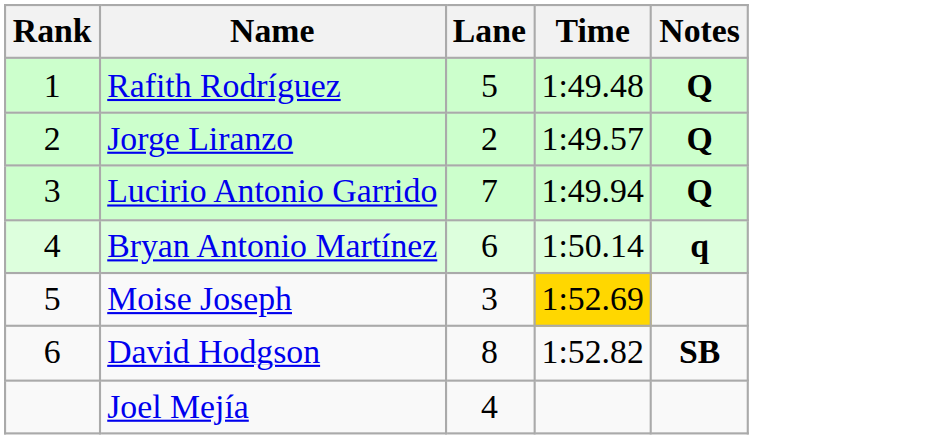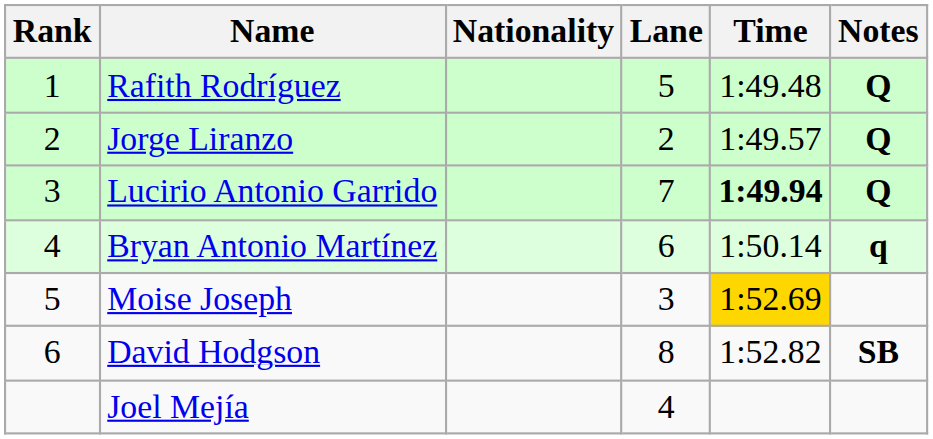+ column: Nationality
Lucirio Antonio Garrido | Time: normal -> bold
